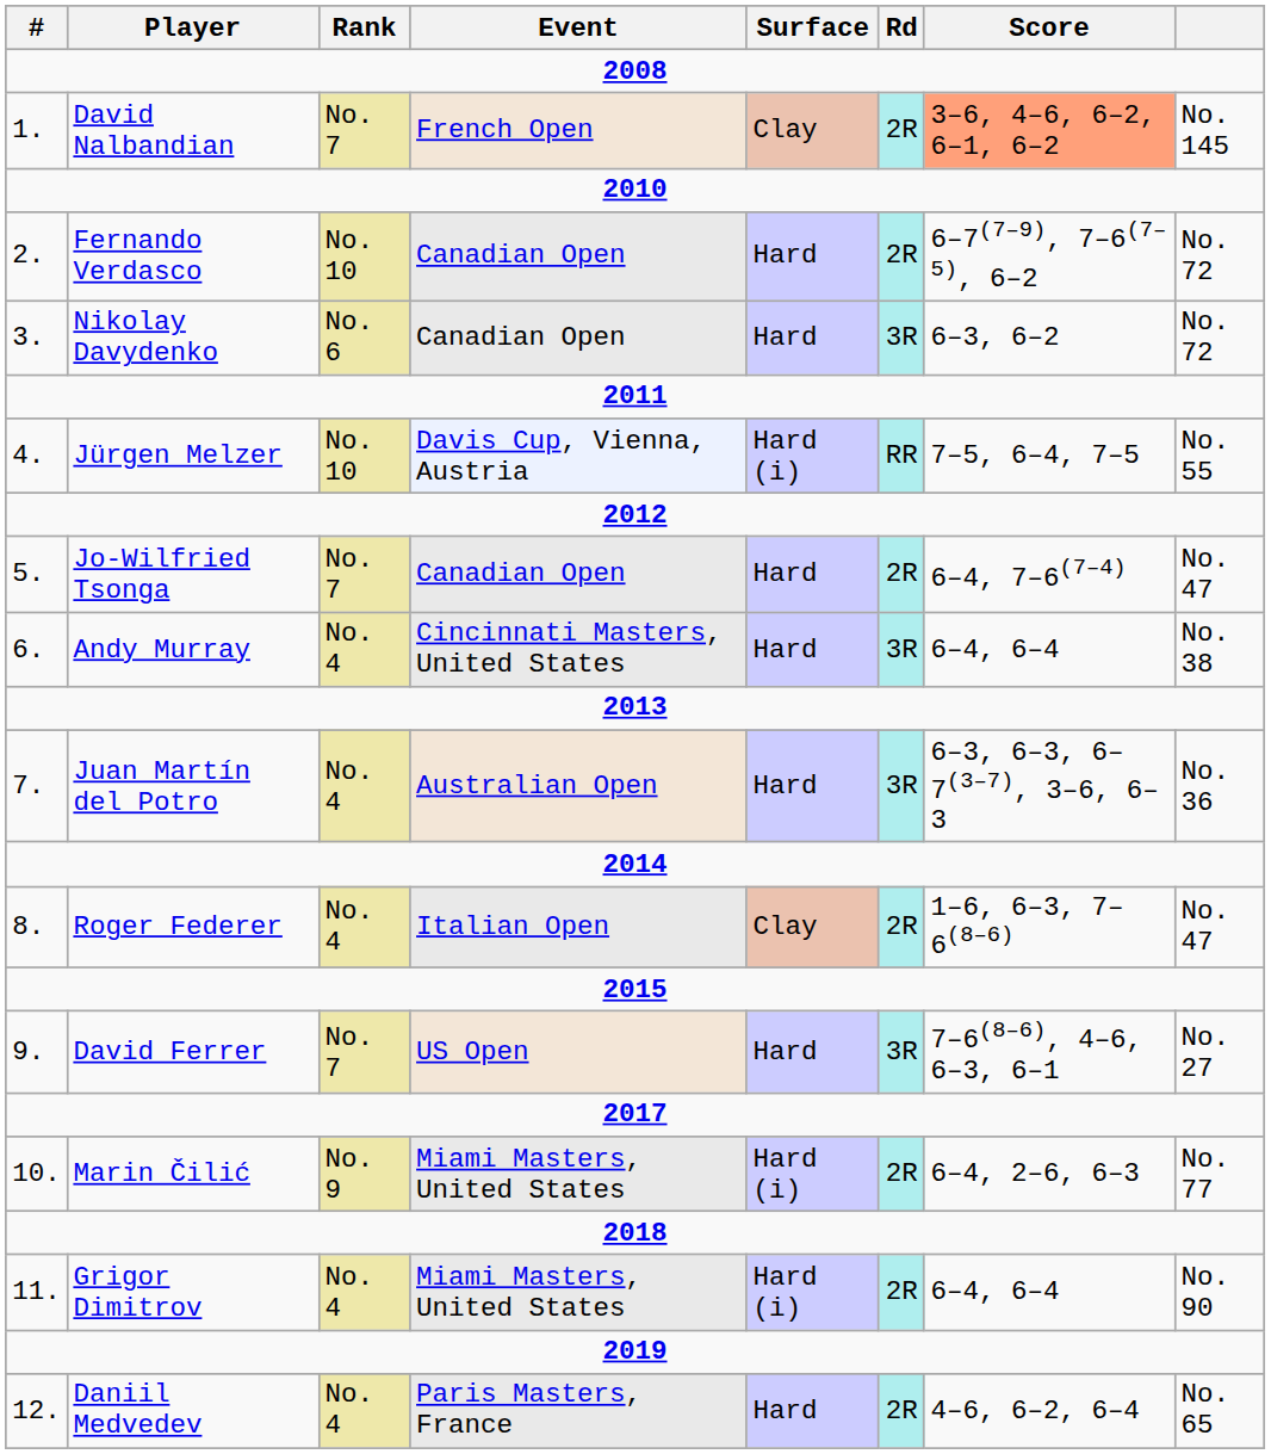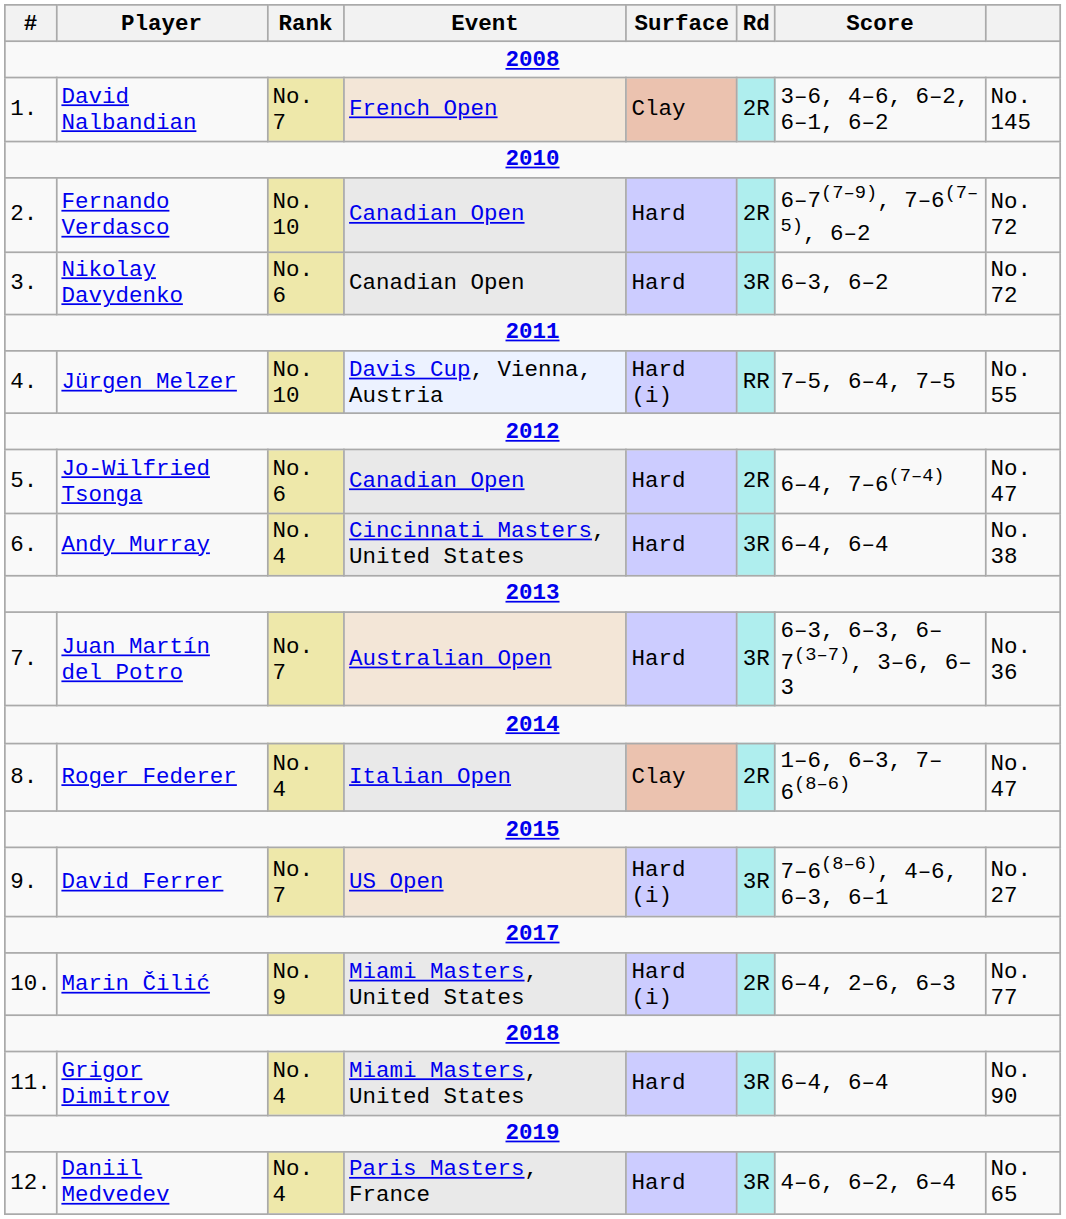David Nalbandian | Score: lightsalmon background -> no background
Jo-Wilfried Tsonga | Rank: No. 7 -> No. 6
Juan Martín del Potro | Rank: No. 4 -> No. 7
David Ferrer | Surface: Hard -> Hard (i)
Grigor Dimitrov | Surface: Hard (i) -> Hard
Grigor Dimitrov | Rd: 2R -> 3R
Daniil Medvedev | Rd: 2R -> 3R
